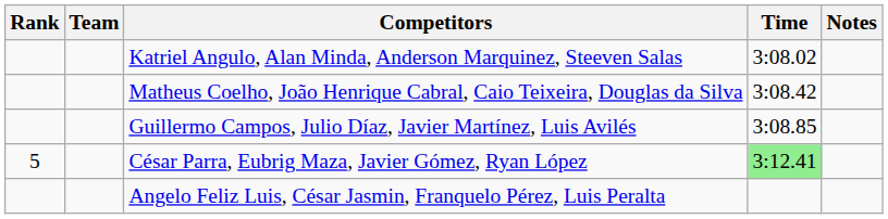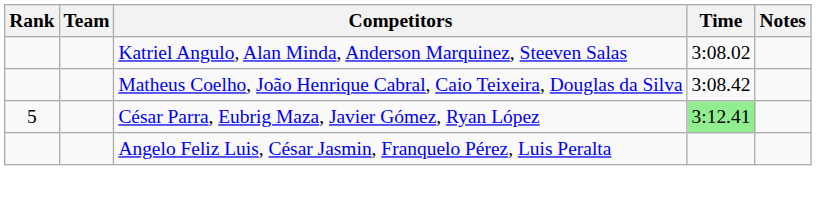- row: Guillermo Campos, Julio Díaz, Javier Martínez, Luis Avilés | 3:08.85
